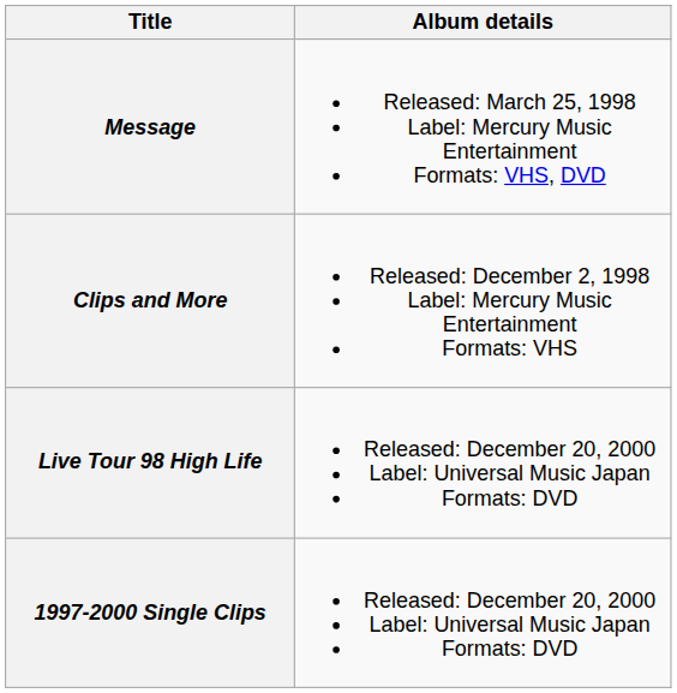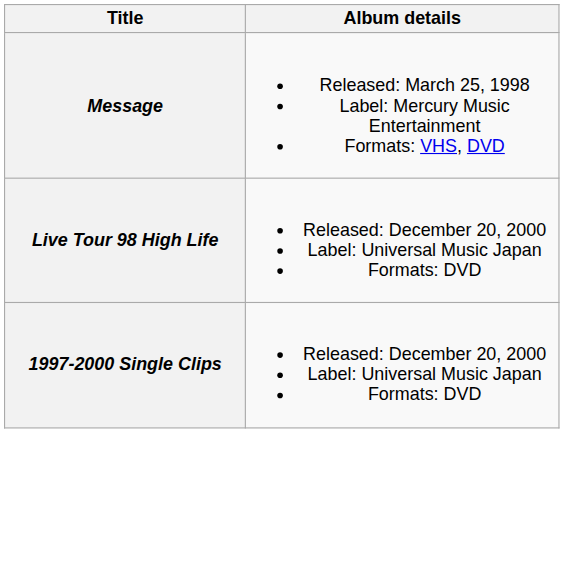- row: Clips and More | Released: December 2, 1998 Label: Mercury Music Entertainment Formats: VHS
